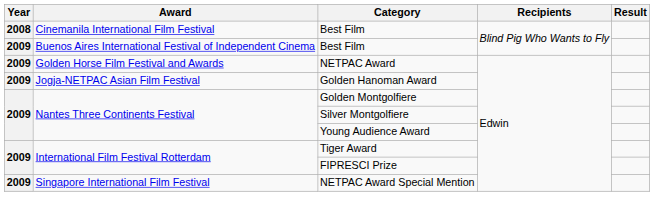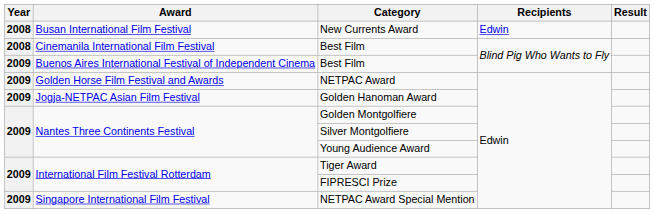+ row: 2008 | Busan International Film Festival | New Currents Award | Edwin
